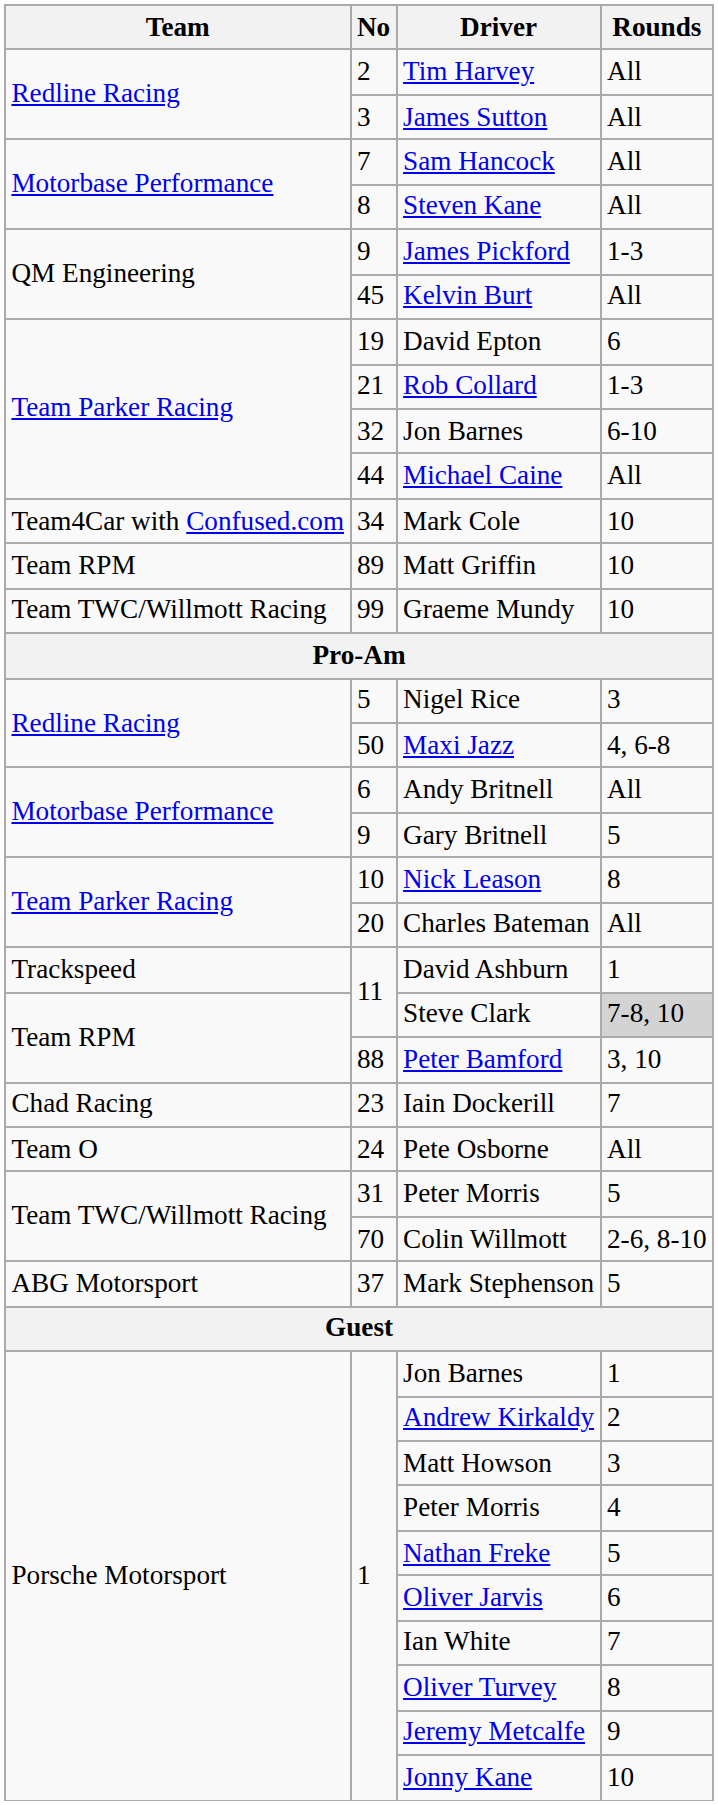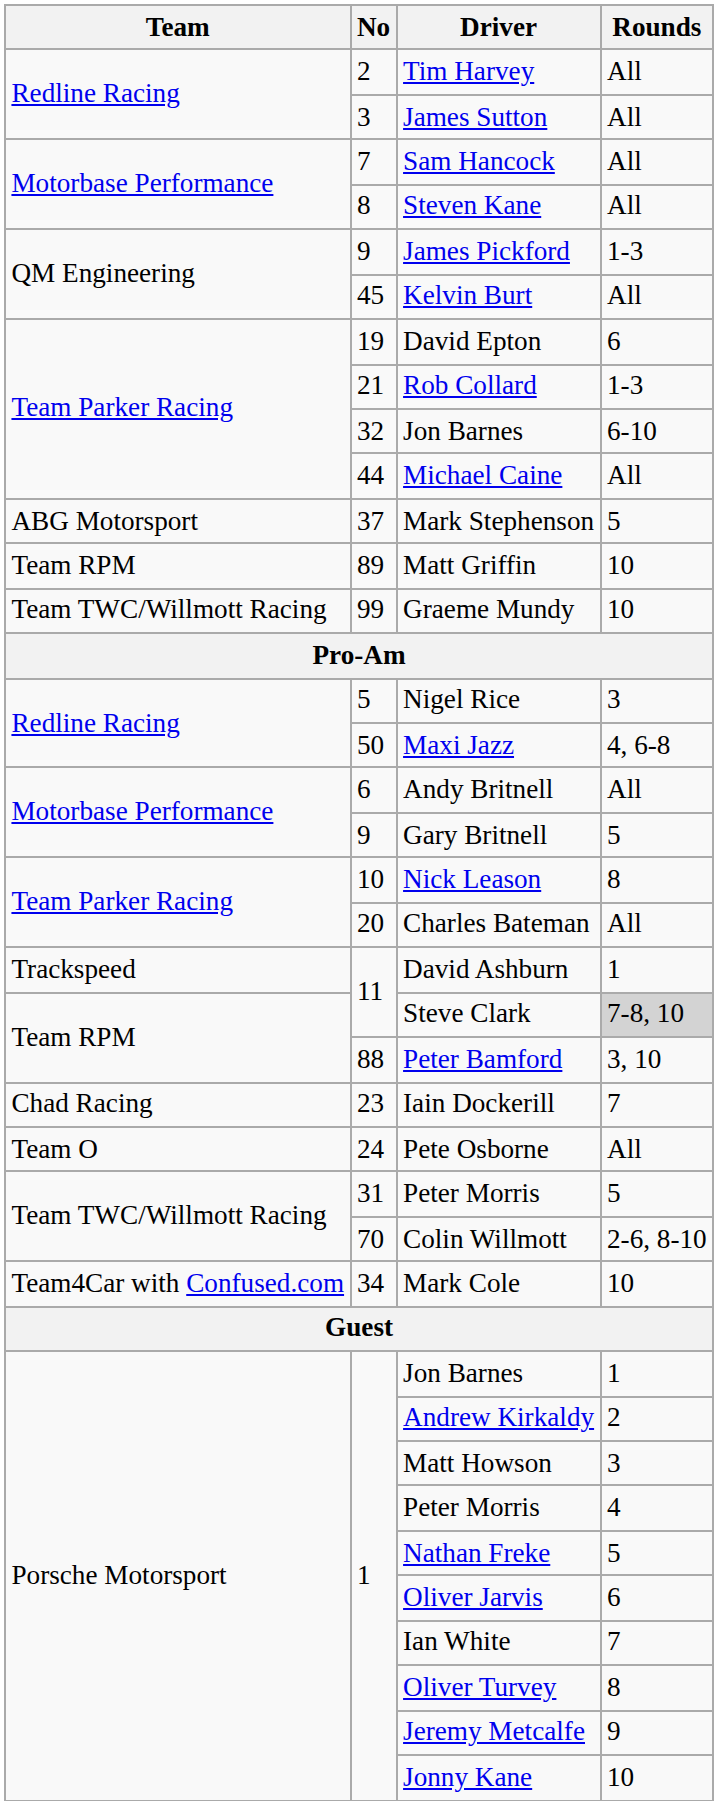rows swapped: Mark Cole <-> Mark Stephenson
